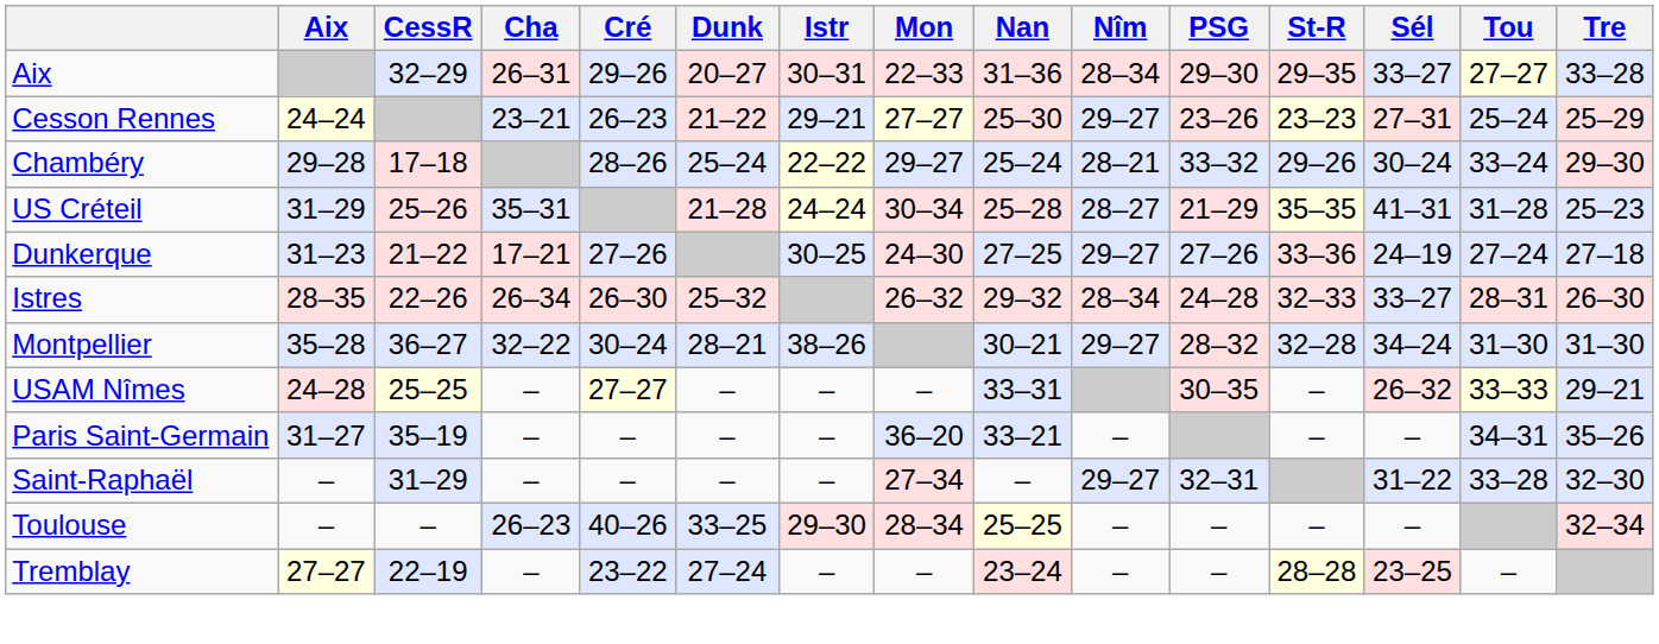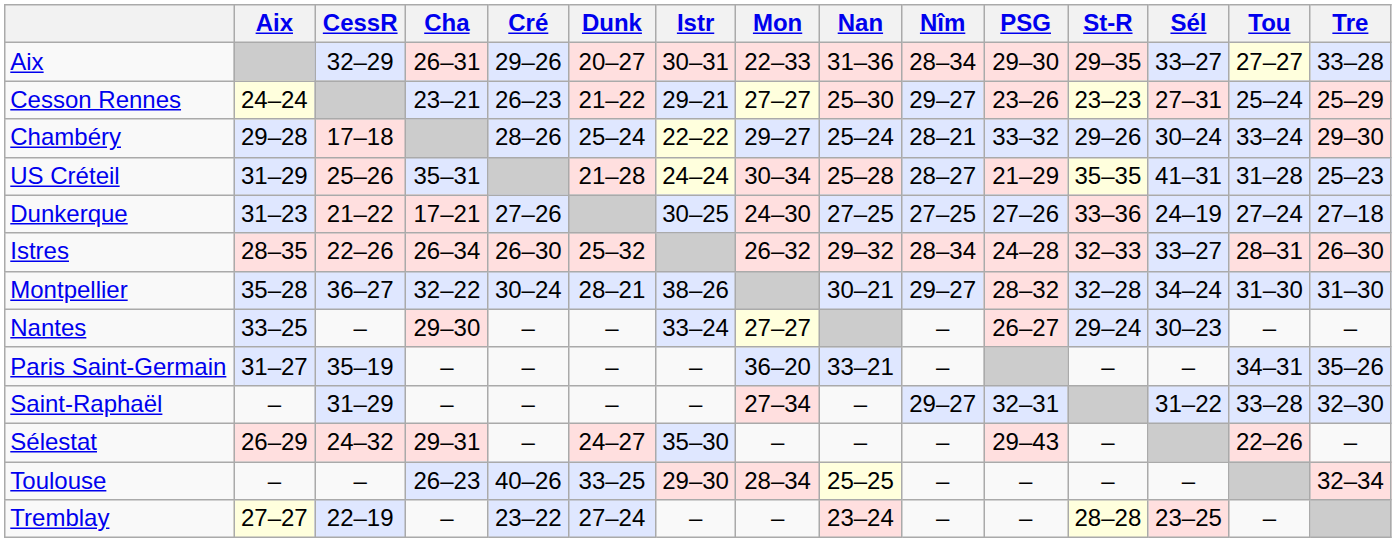Dunkerque | Nîm: 29–27 -> 27–25
+ row: Nantes | 33–25 | – | 29–30 | – | – | 33–24 | 27–27 | – | 26–27 | 29–24 | 30–23 | – | –
- row: USAM Nîmes | 24–28 | 25–25 | – | 27–27 | – | – | – | 33–31 | 30–35 | – | 26–32 | 33–33 | 29–21
+ row: Sélestat | 26–29 | 24–32 | 29–31 | – | 24–27 | 35–30 | – | – | – | 29–43 | – | 22–26 | –
